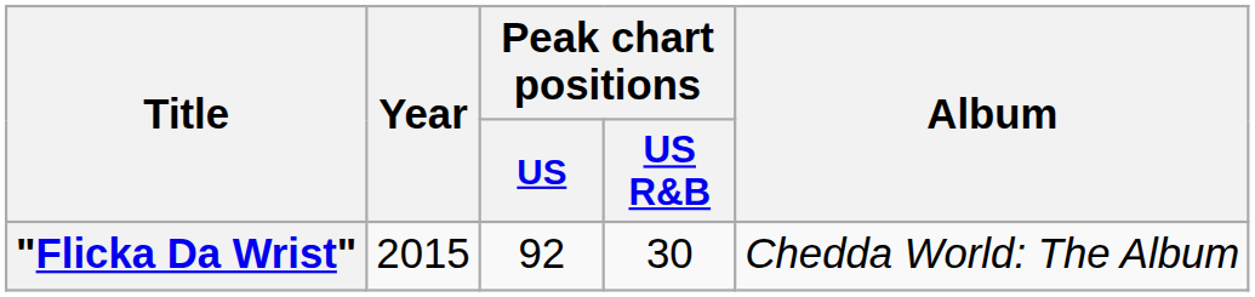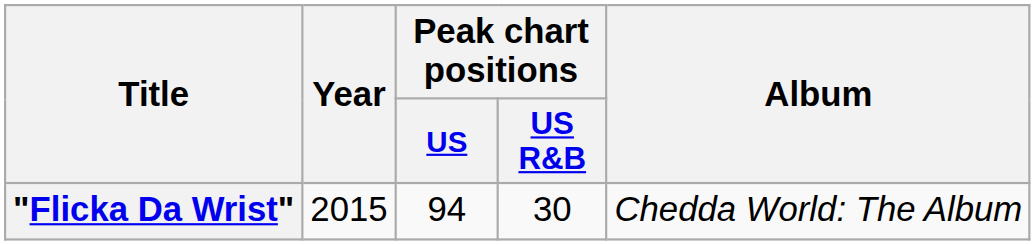"Flicka Da Wrist" | Peak chart positions / US: 92 -> 94
